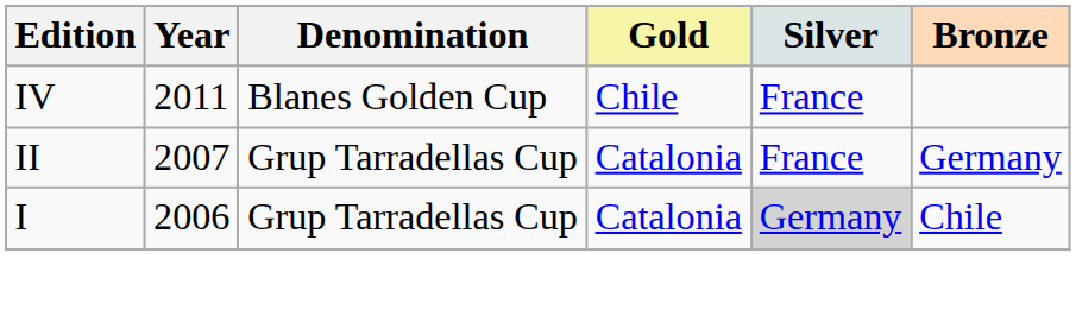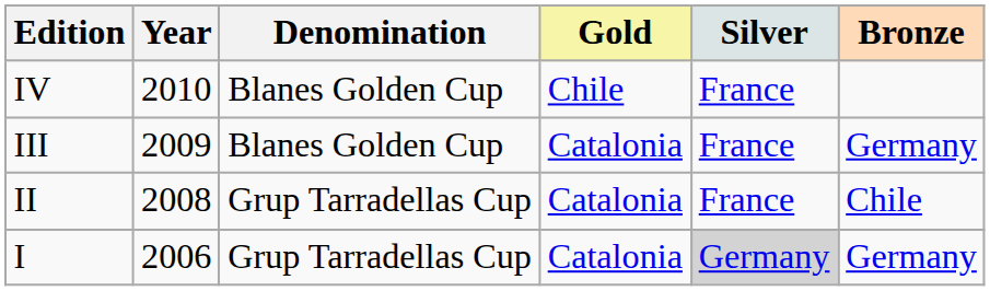IV | Year: 2011 -> 2010
+ row: III | 2009 | Blanes Golden Cup | Catalonia | France | Germany
II | Year: 2007 -> 2008
II | Bronze: Germany -> Chile
I | Bronze: Chile -> Germany
